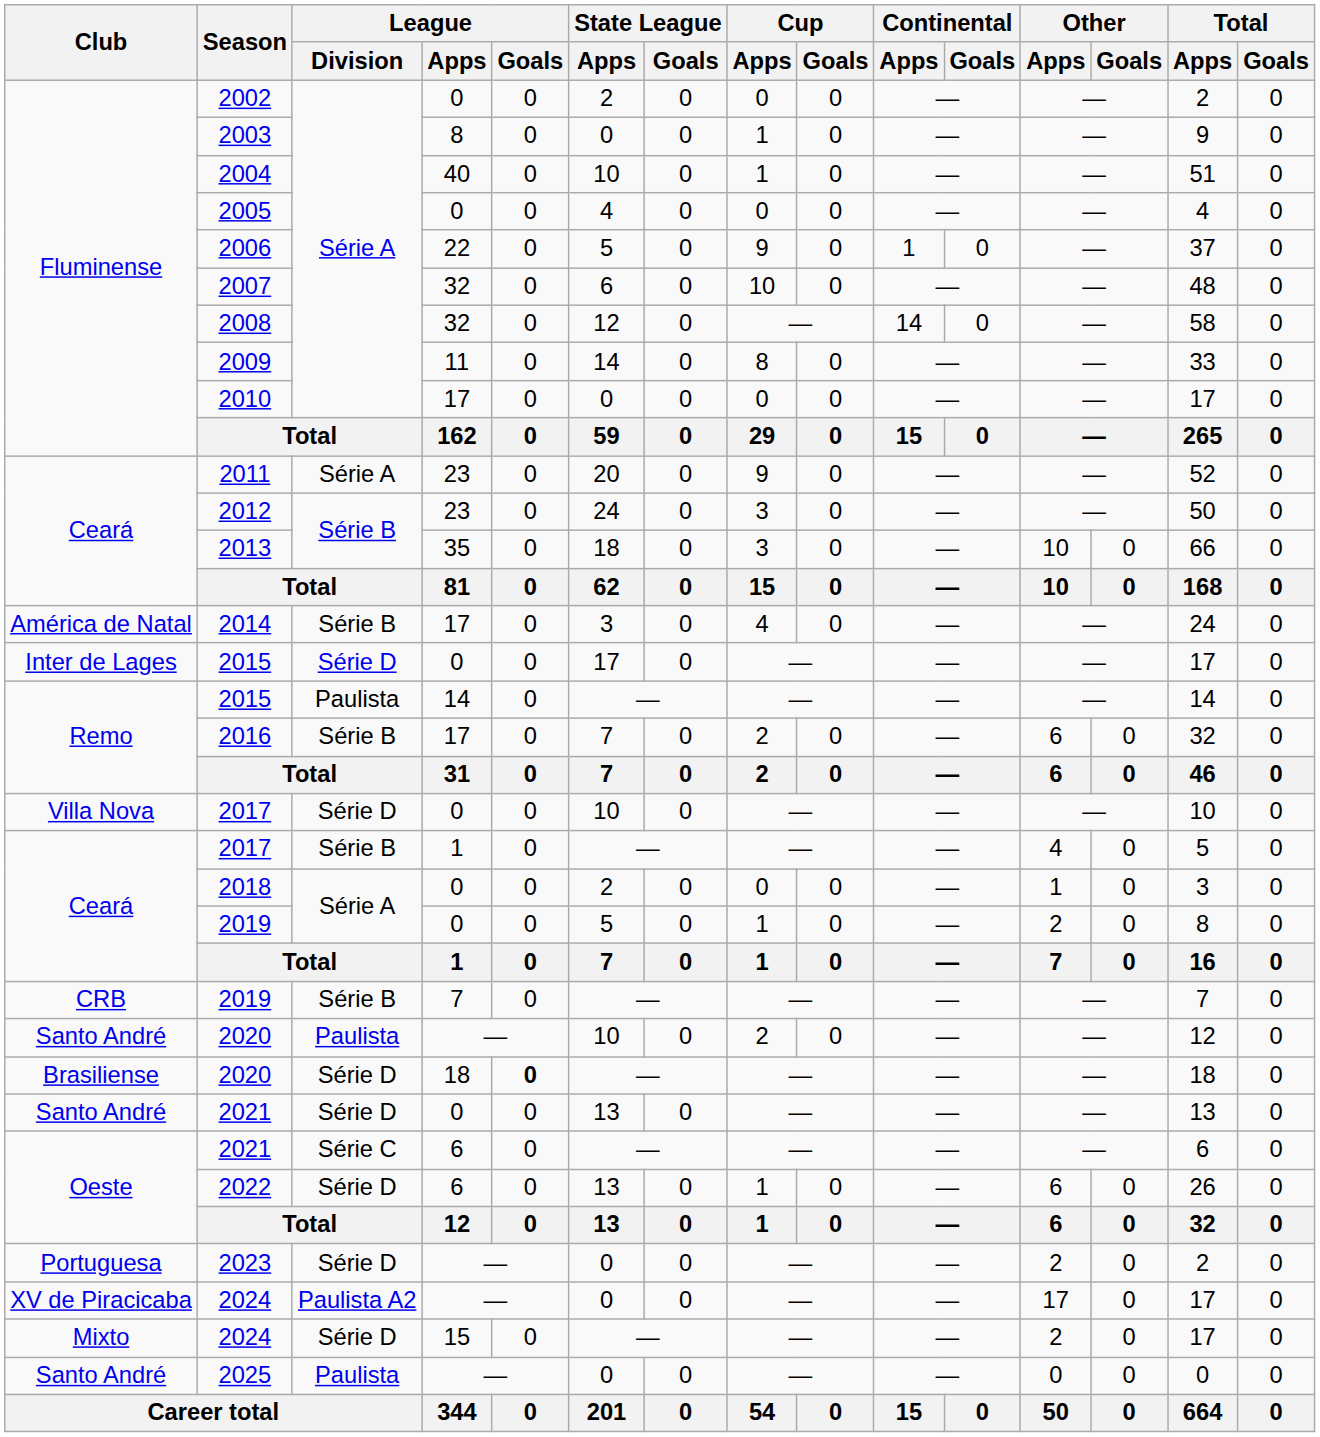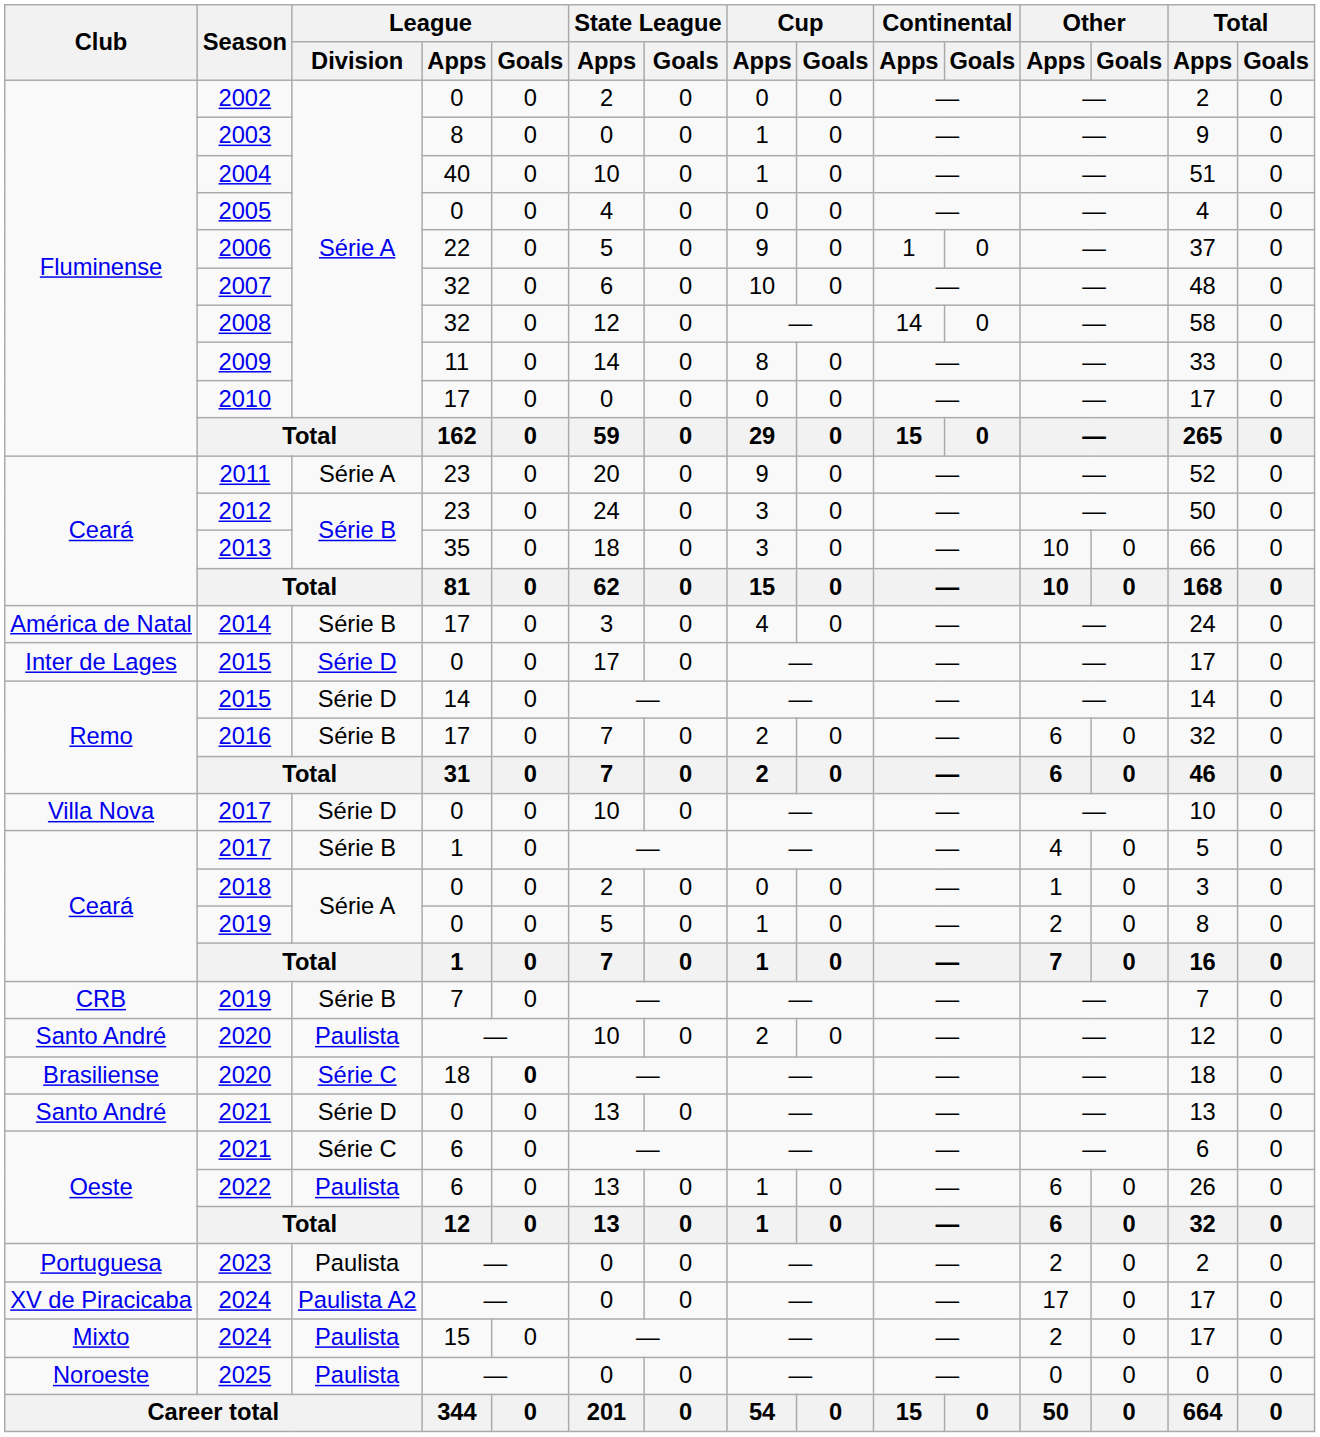2015 / 14 | League / Division: Paulista -> Série D
2020 / 18 | League / Division: Série D -> Série C
2022 | League / Division: Série D -> Paulista
2023 | League / Division: Série D -> Paulista
2024 / 15 | League / Division: Série D -> Paulista
2025 | Club: Santo André -> Noroeste
